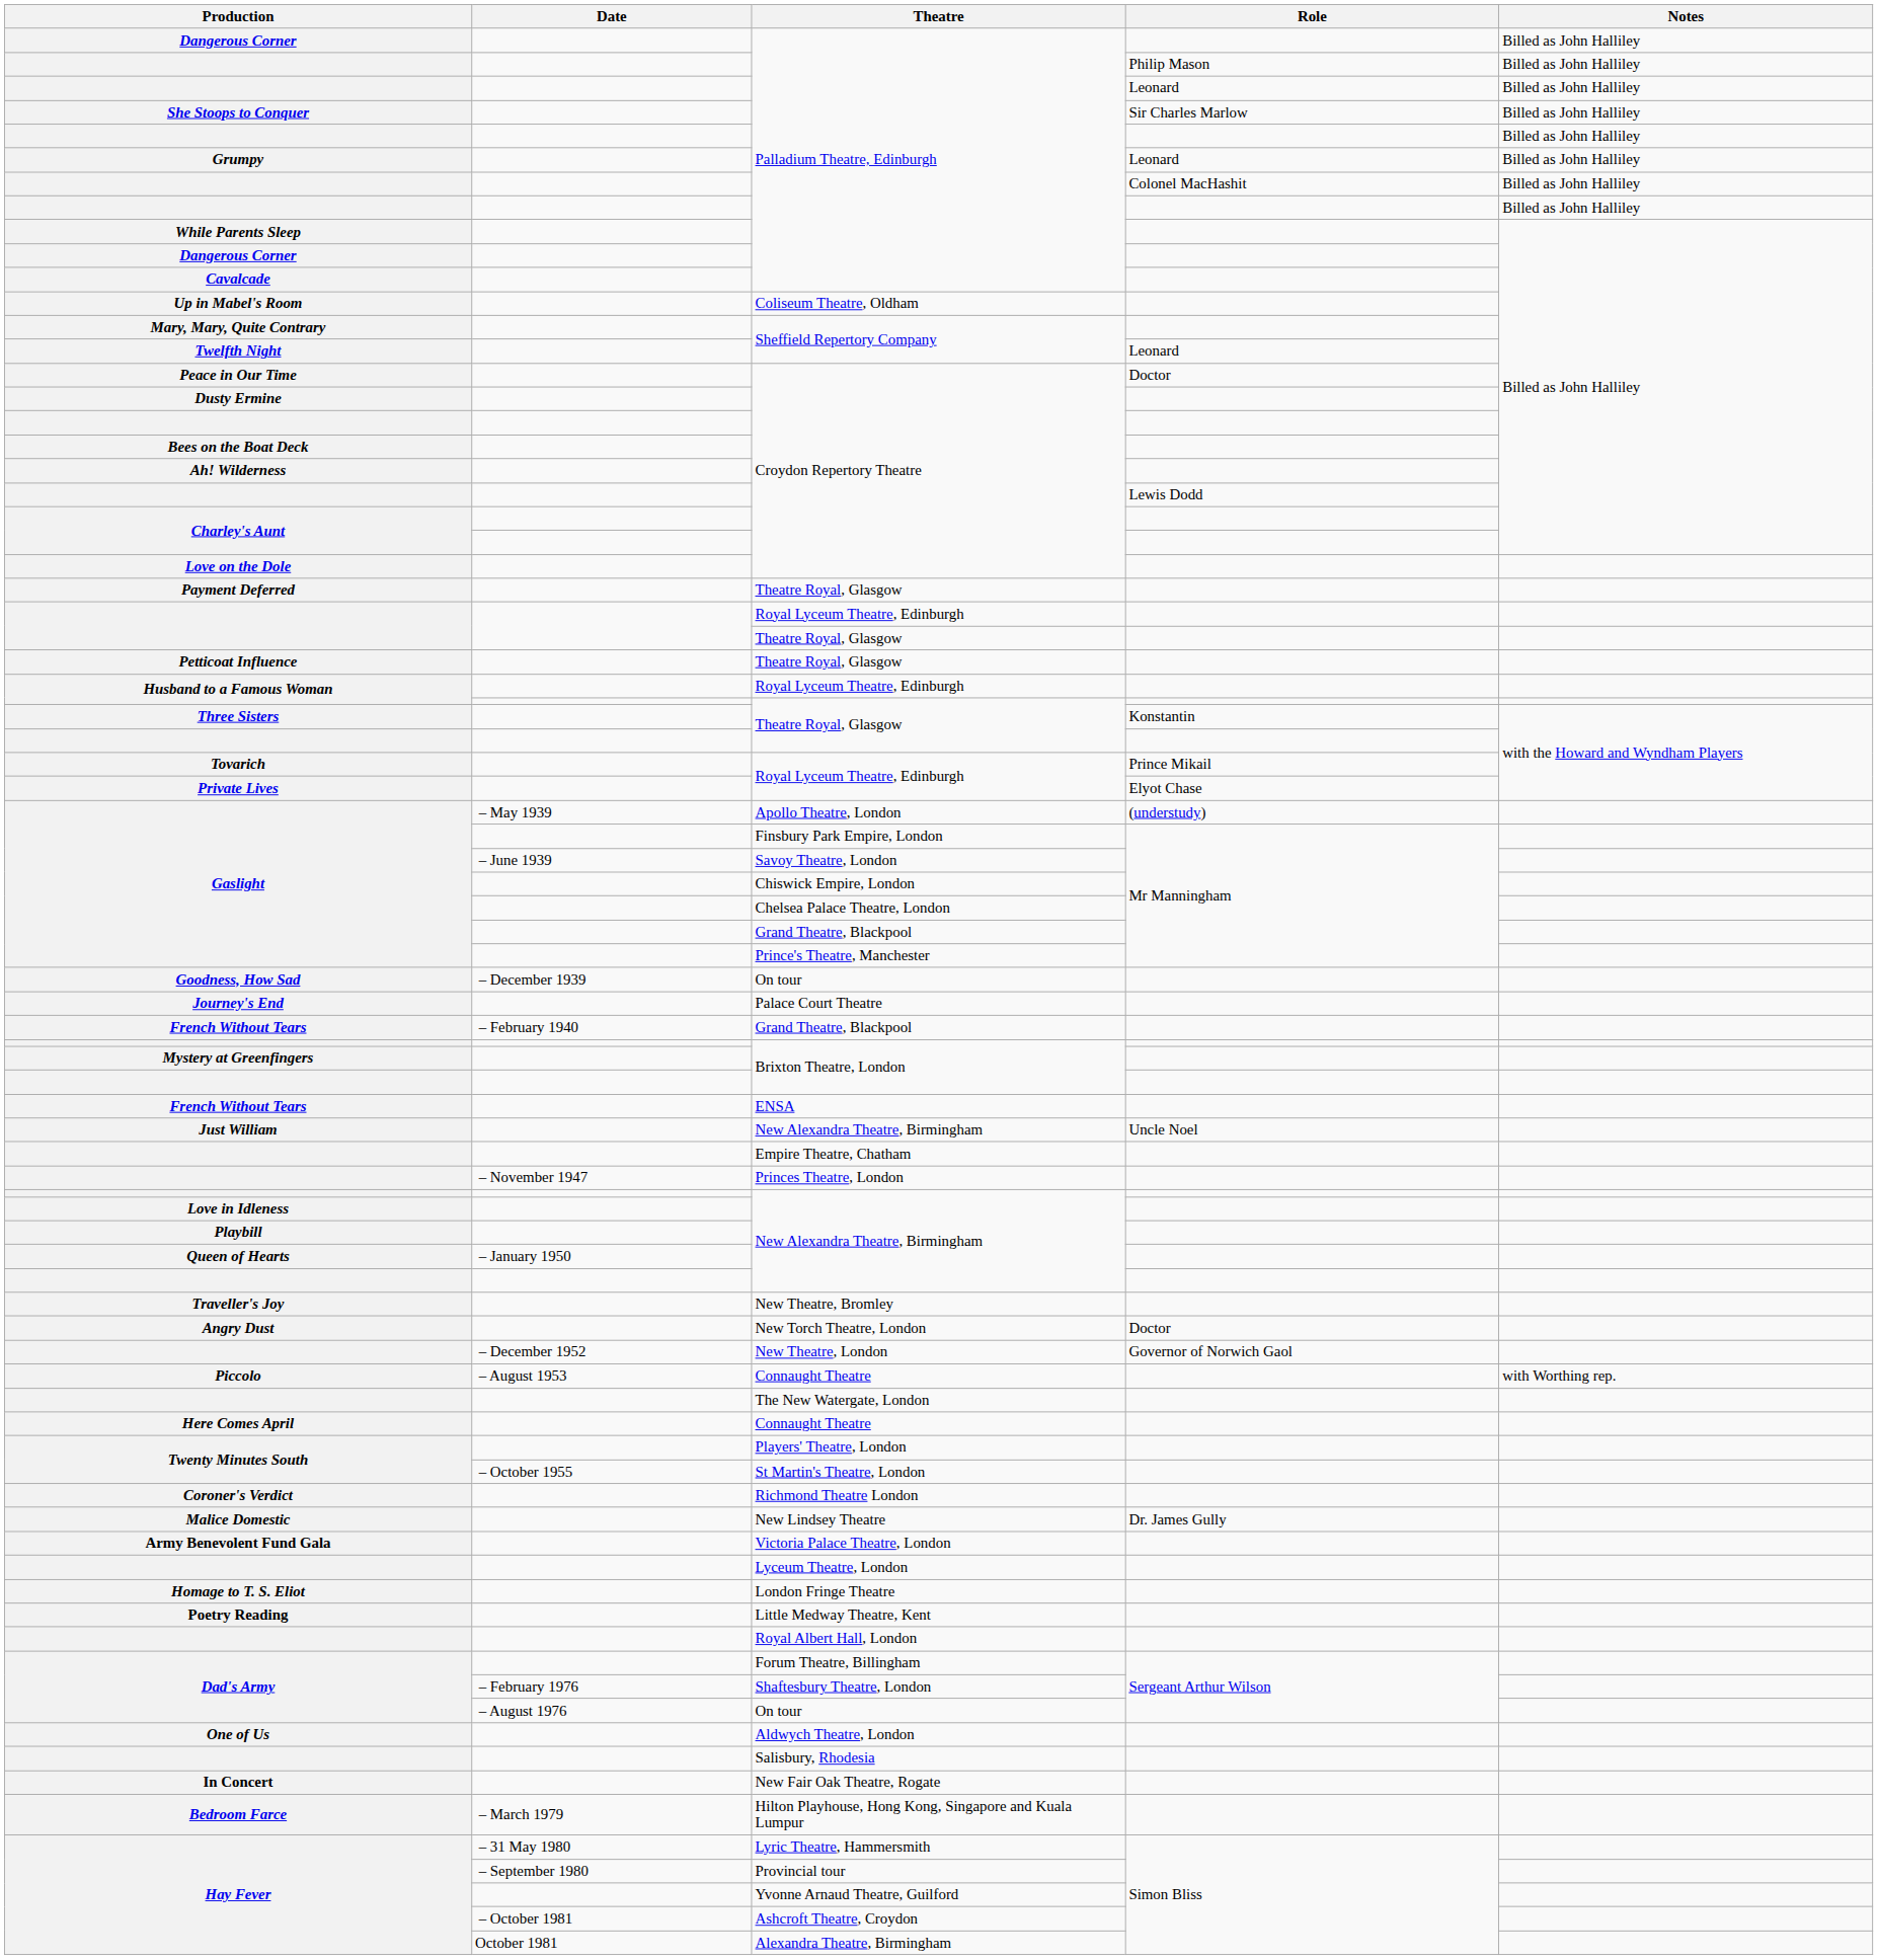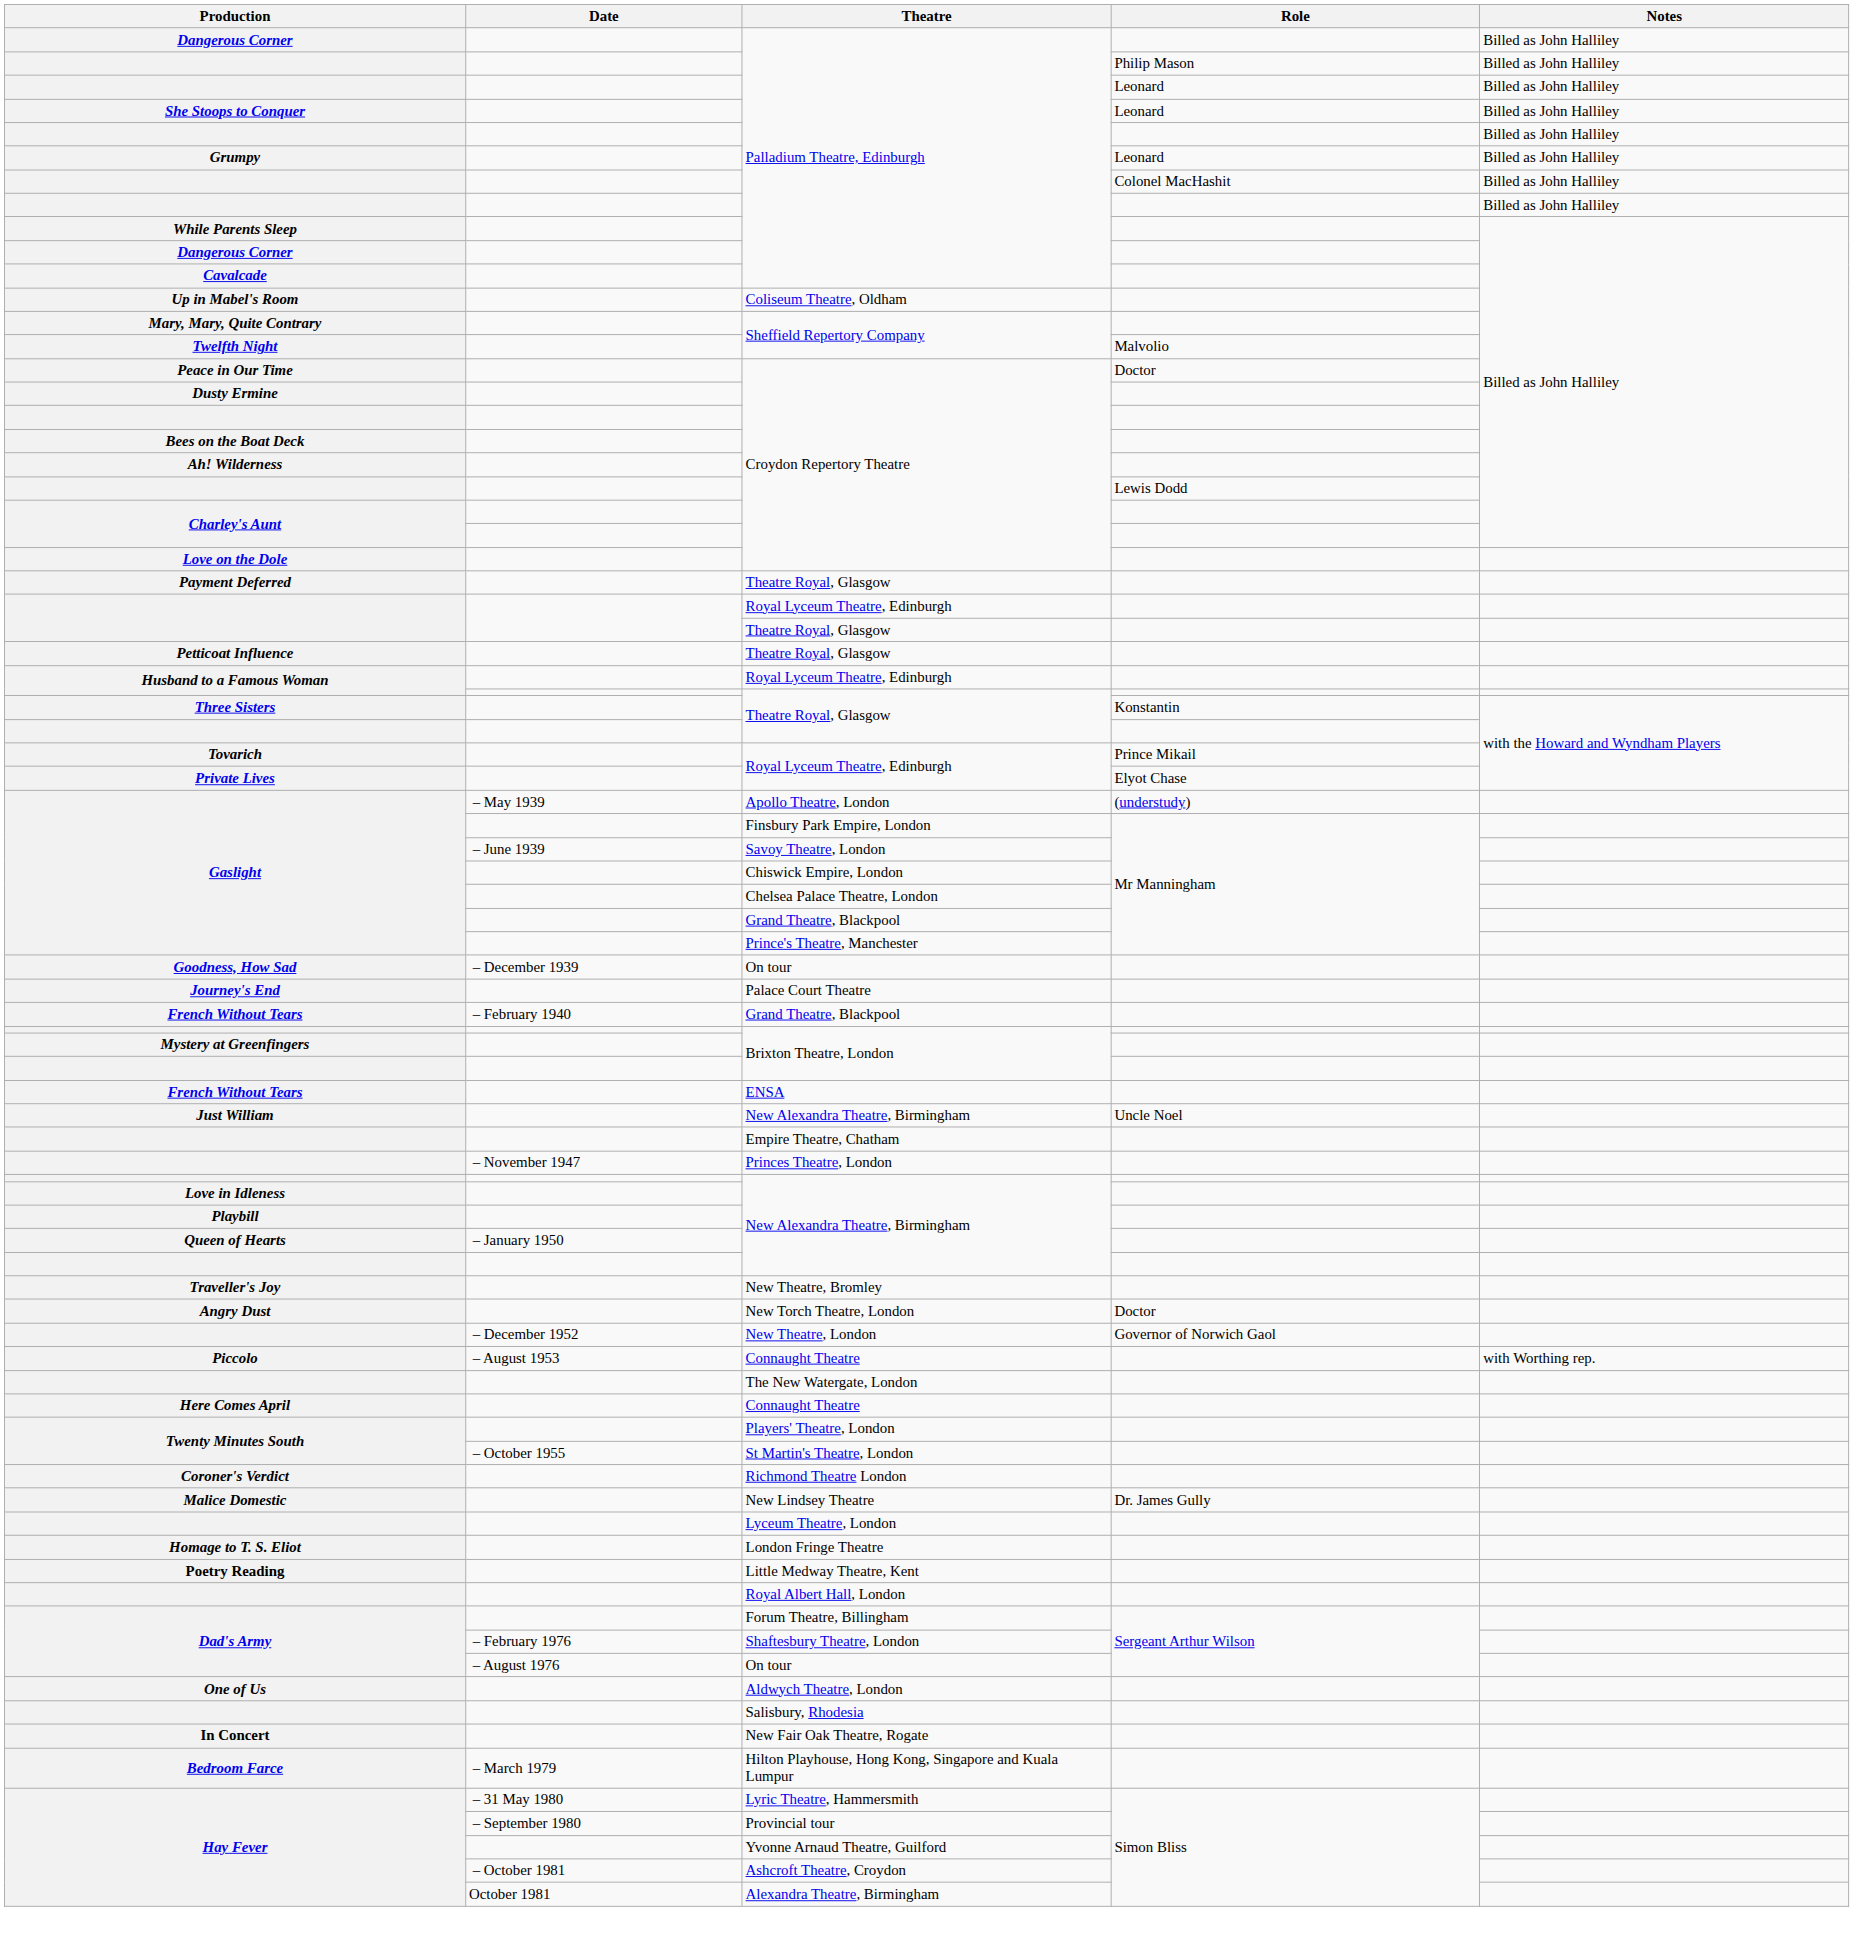She Stoops to Conquer | Role: Sir Charles Marlow -> Leonard
Twelfth Night | Role: Leonard -> Malvolio
- row: Army Benevolent Fund Gala | Victoria Palace Theatre, London
